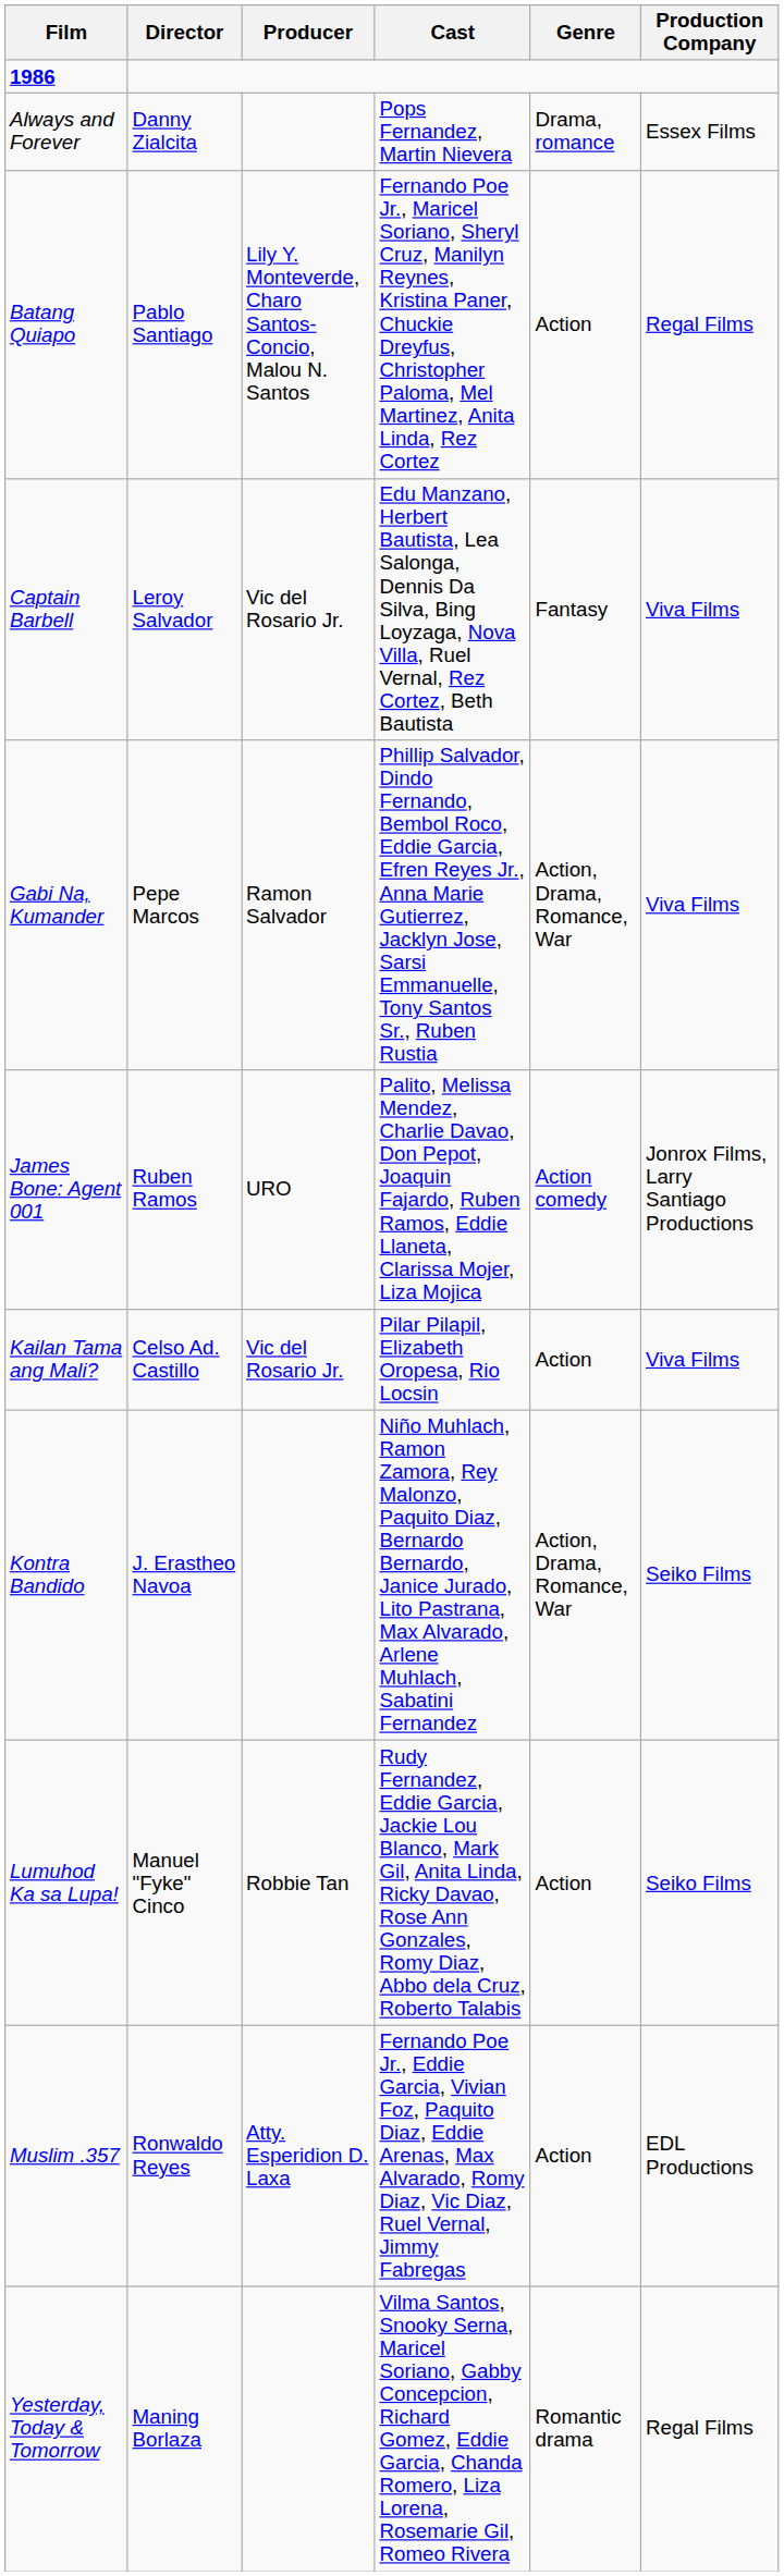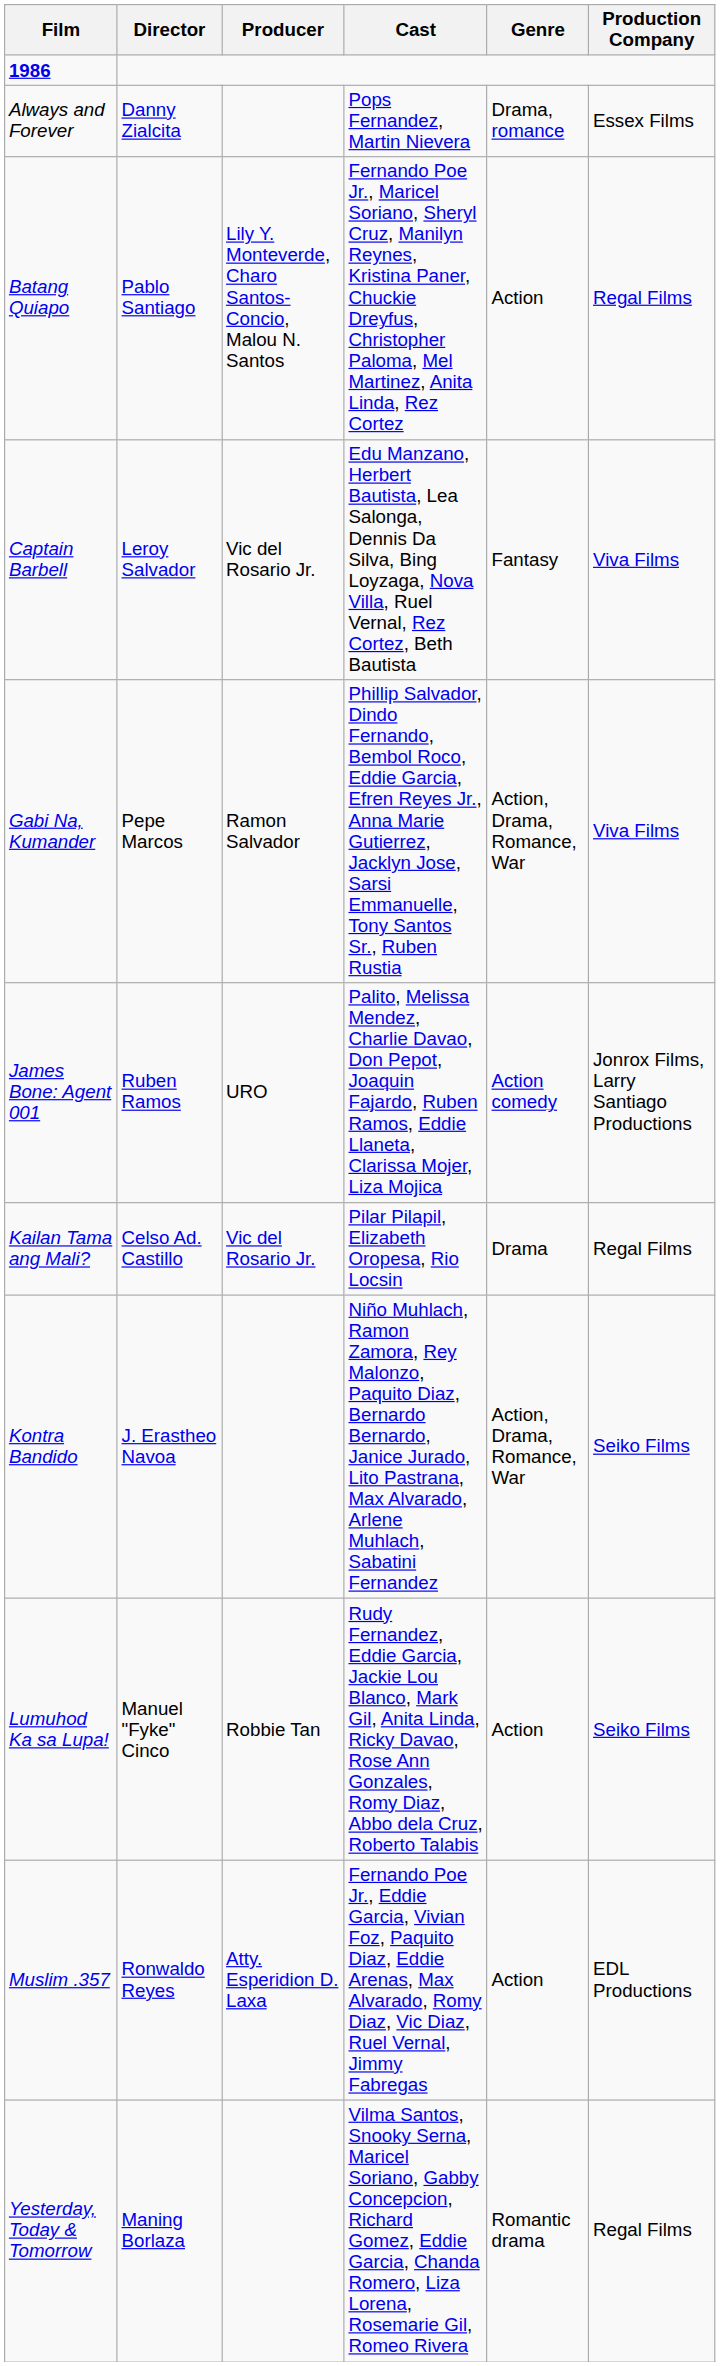Kailan Tama ang Mali? | Genre: Action -> Drama
Kailan Tama ang Mali? | Production Company: Viva Films -> Regal Films
